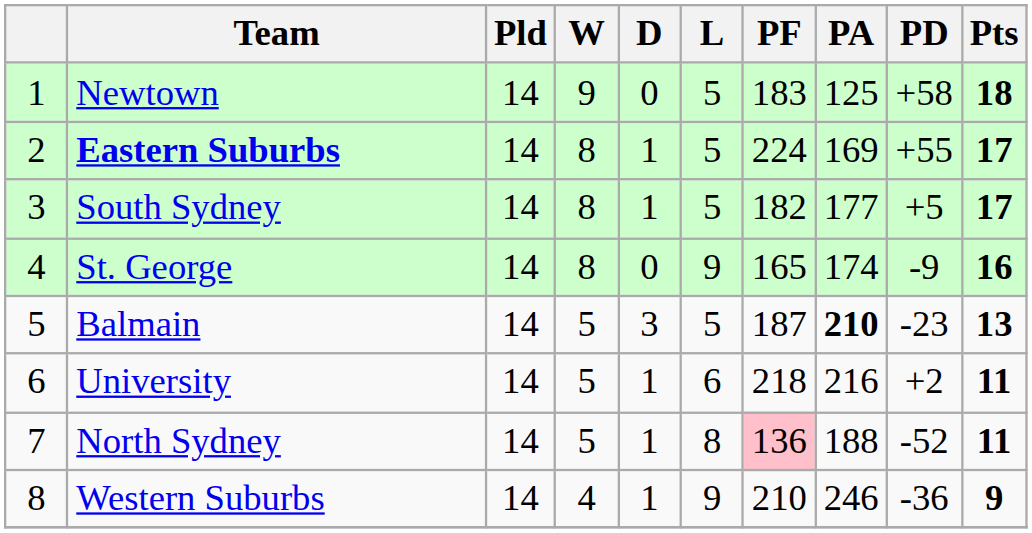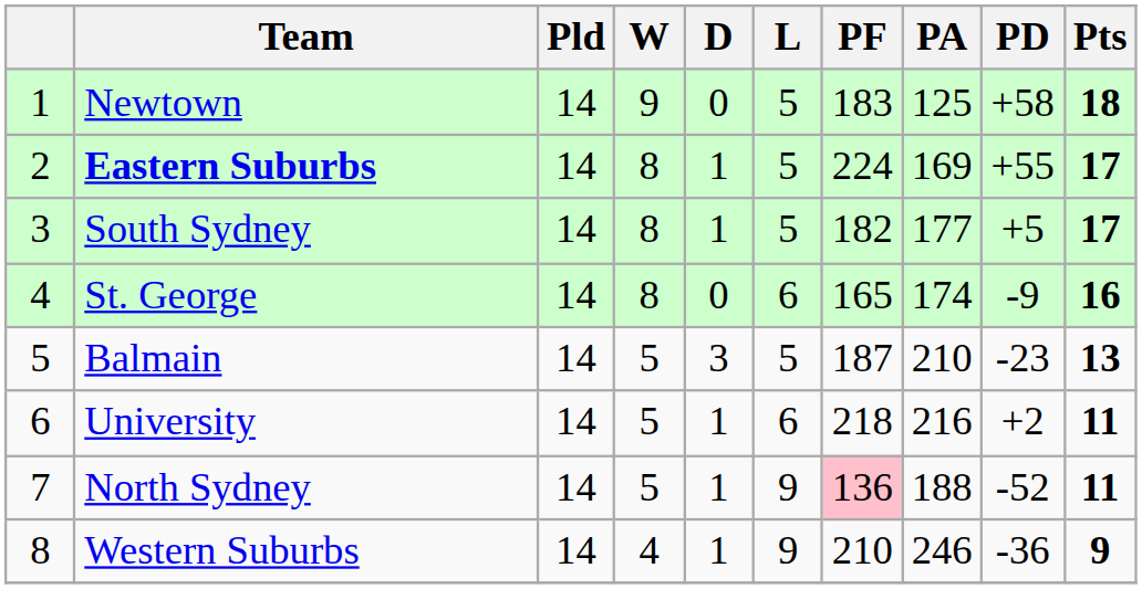St. George | L: 9 -> 6
Balmain | PA: bold -> normal
North Sydney | L: 8 -> 9
